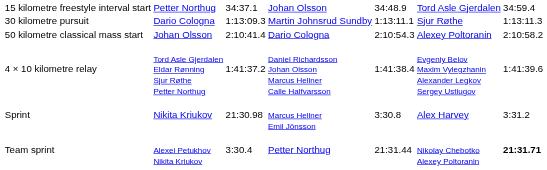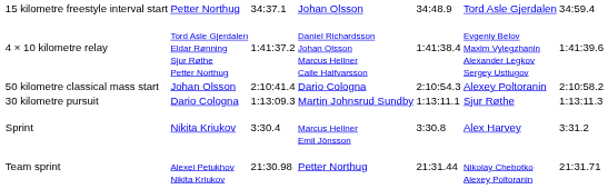rows swapped: 30 kilometre pursuit <-> 4 × 10 kilometre relay
Sprint | column 3: 21:30.98 -> 3:30.4
Team sprint | column 3: 3:30.4 -> 21:30.98
Team sprint | column 7: bold -> normal
